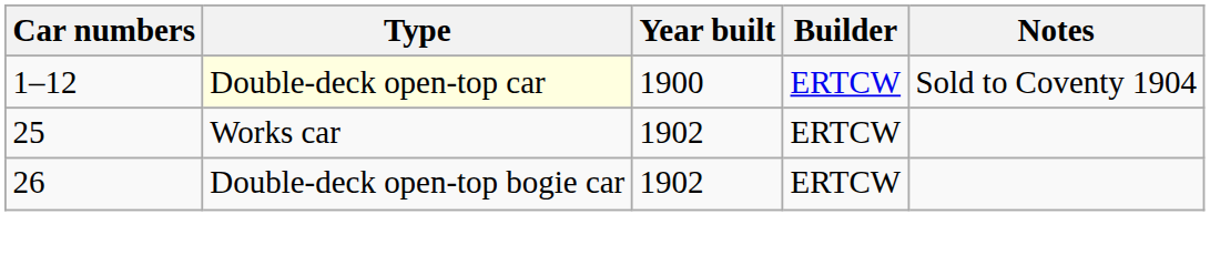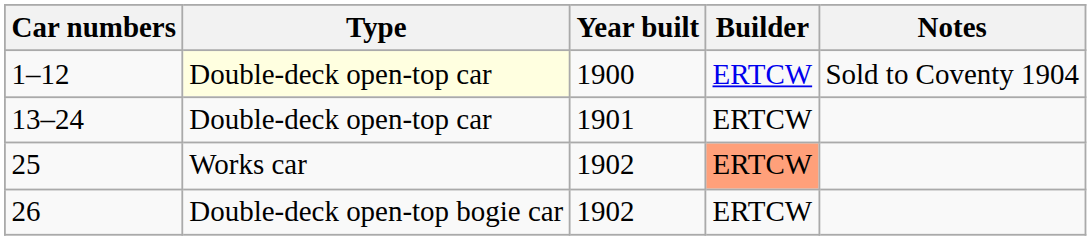+ row: 13–24 | Double-deck open-top car | 1901 | ERTCW
25 | Builder: no background -> lightsalmon background
